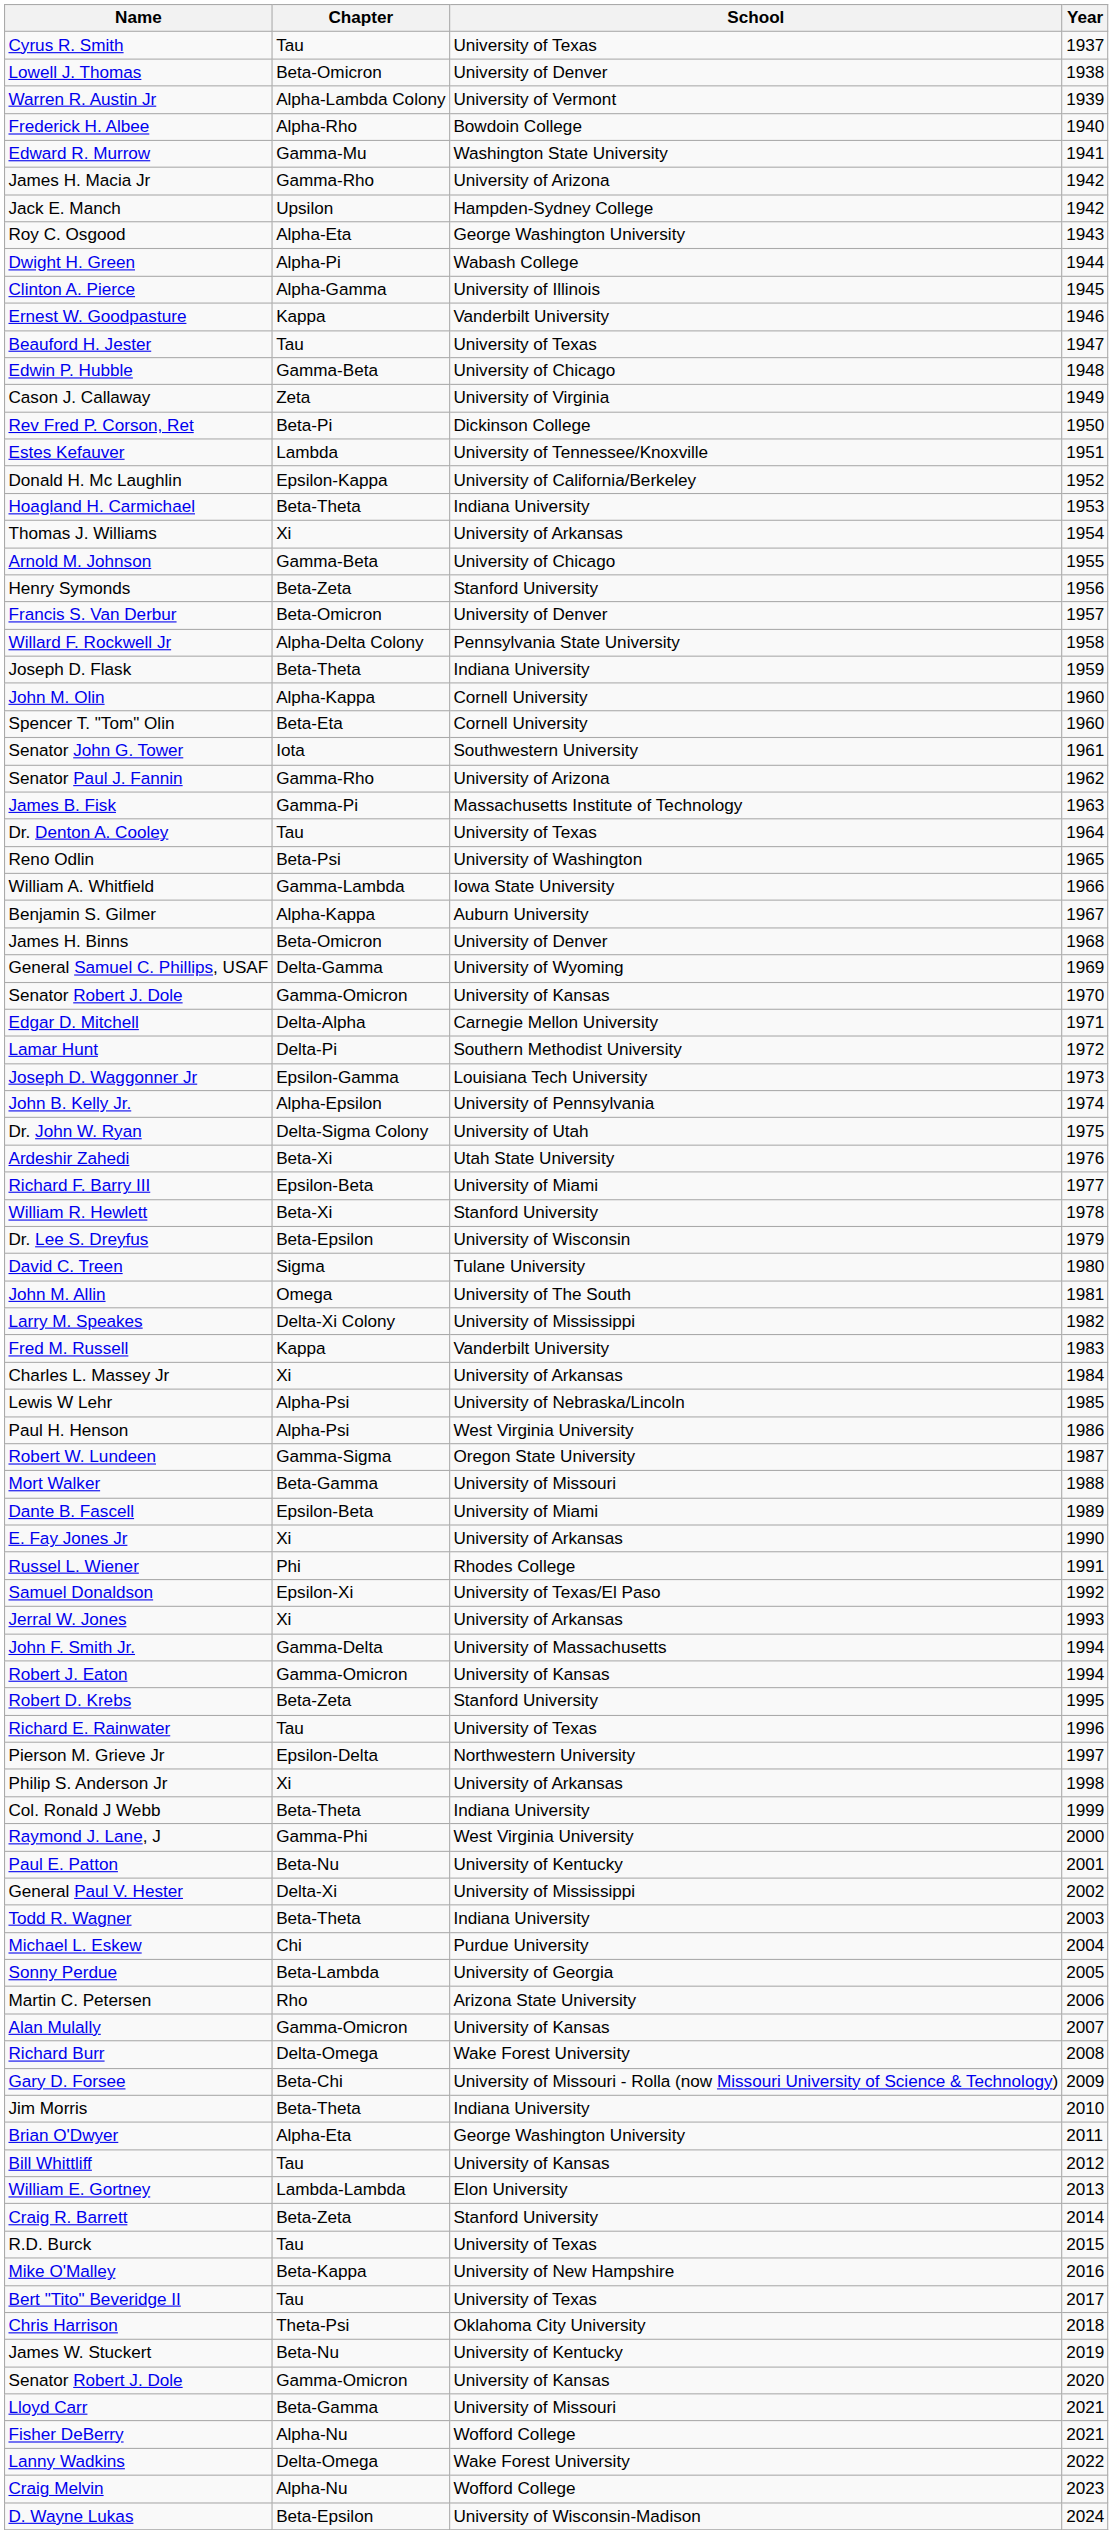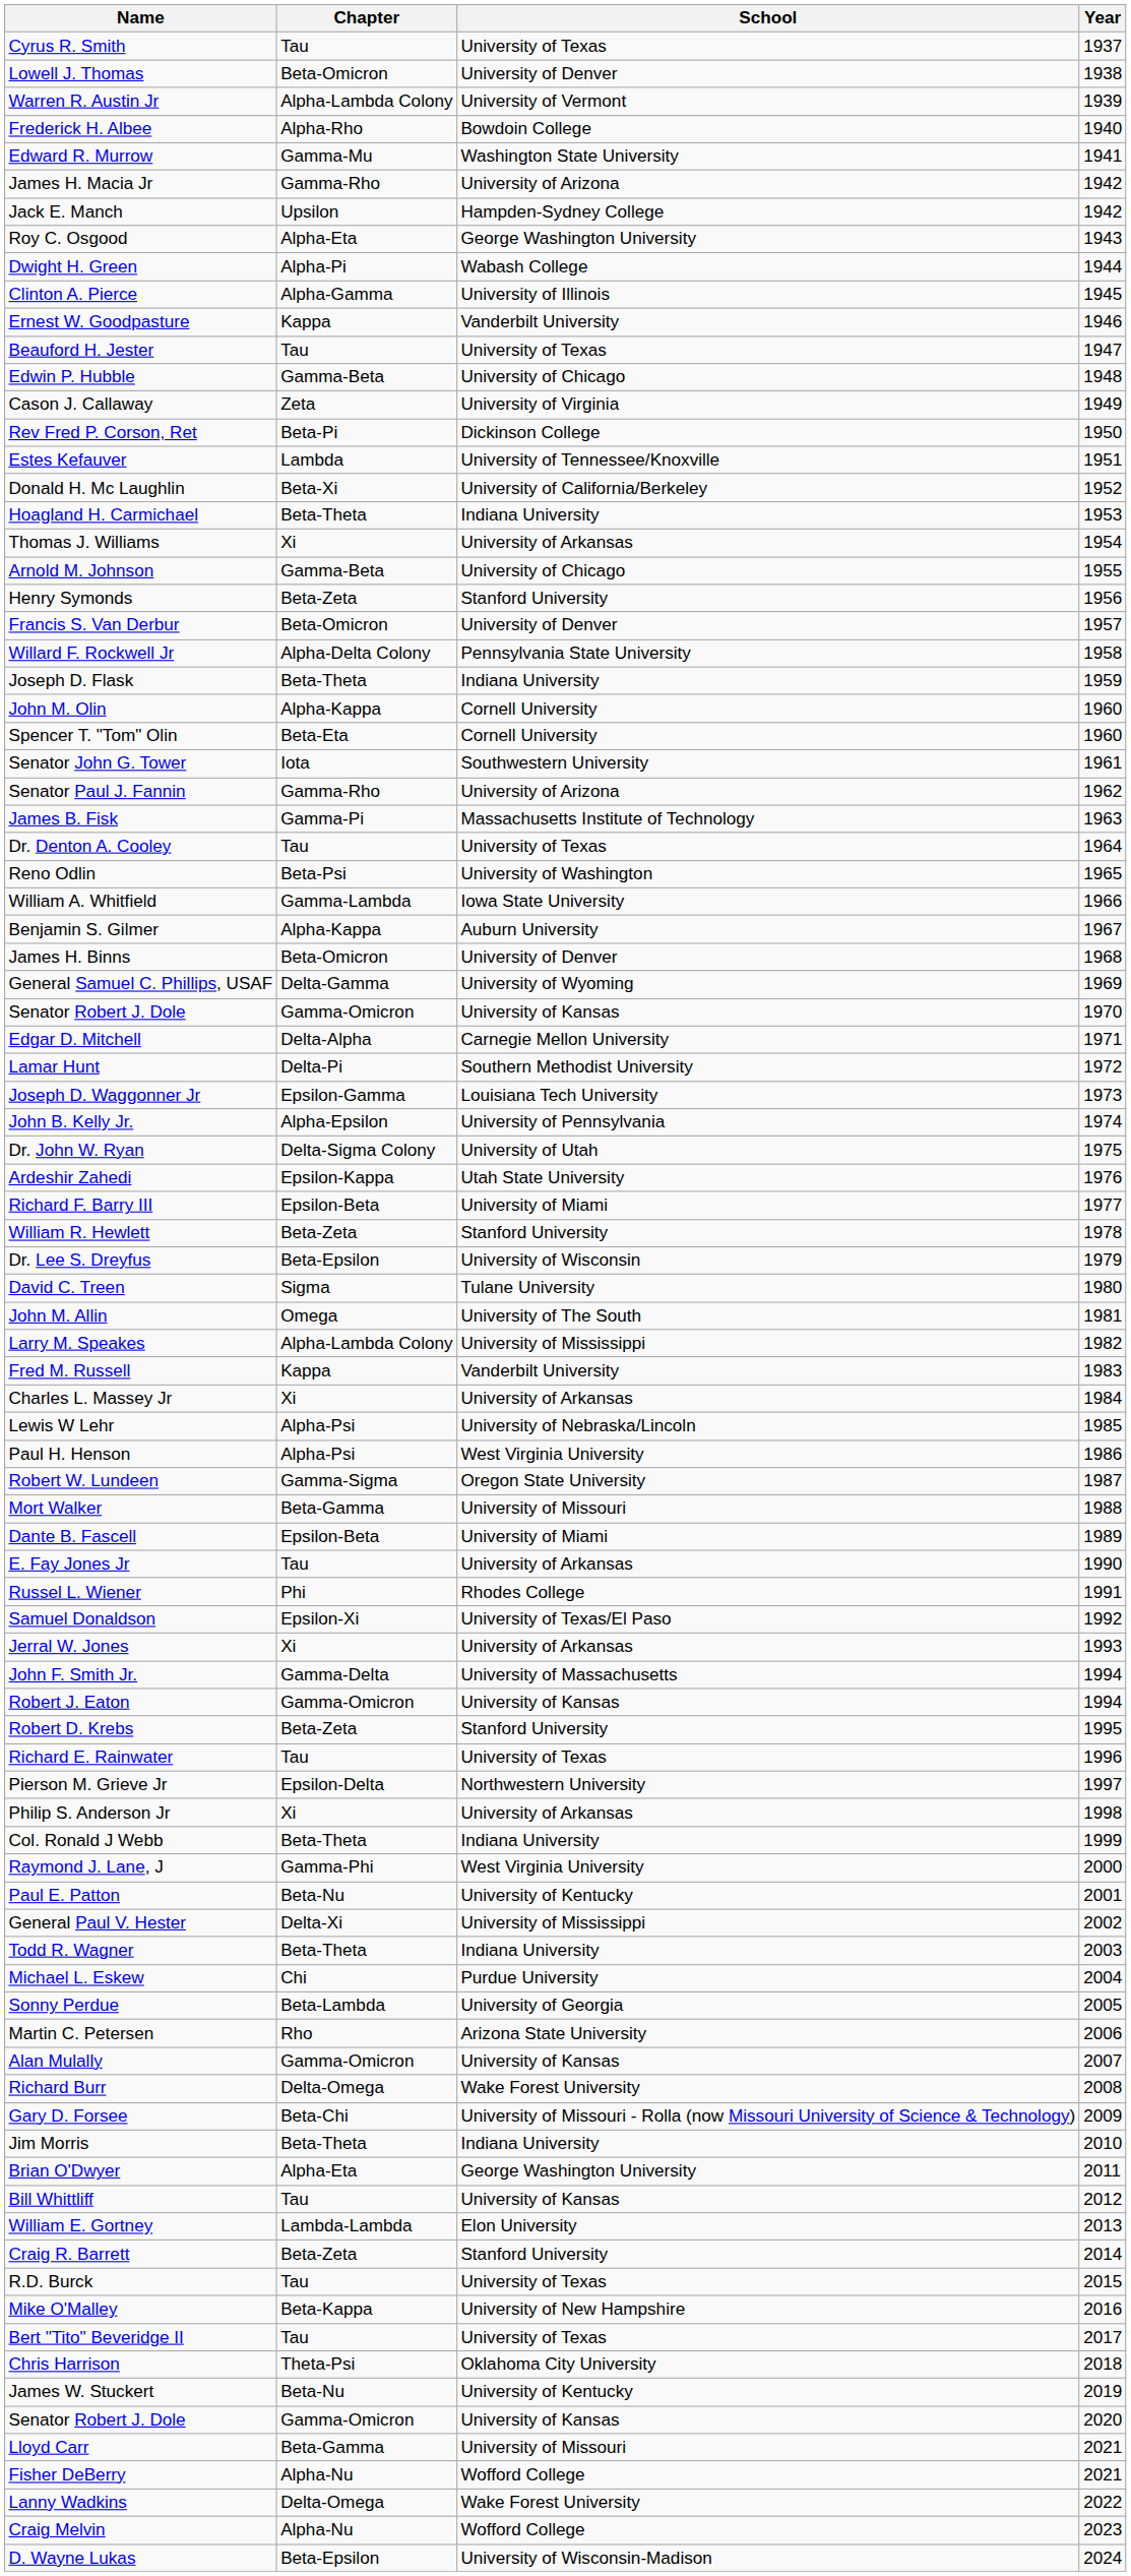Donald H. Mc Laughlin | Chapter: Epsilon-Kappa -> Beta-Xi
Ardeshir Zahedi | Chapter: Beta-Xi -> Epsilon-Kappa
William R. Hewlett | Chapter: Beta-Xi -> Beta-Zeta
Larry M. Speakes | Chapter: Delta-Xi Colony -> Alpha-Lambda Colony
E. Fay Jones Jr | Chapter: Xi -> Tau
